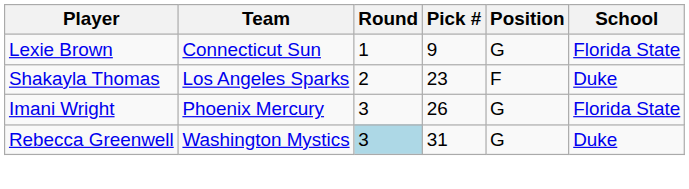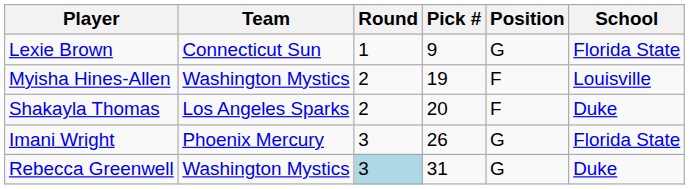+ row: Myisha Hines-Allen | Washington Mystics | 2 | 19 | F | Louisville
Shakayla Thomas | Pick #: 23 -> 20
